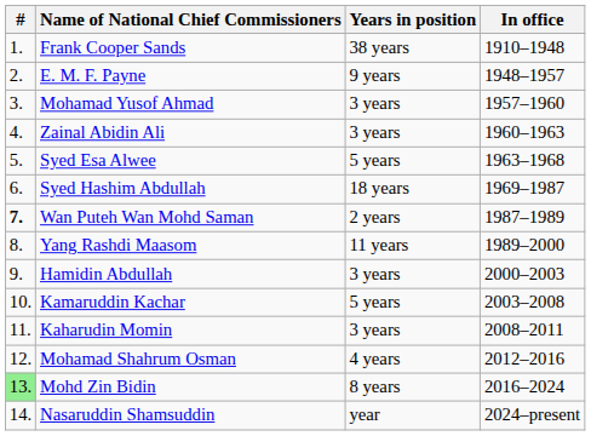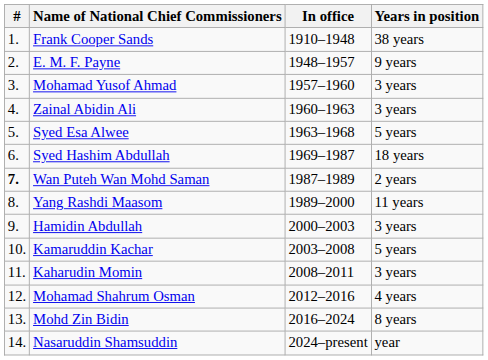columns swapped: In office <-> Years in position
Mohd Zin Bidin | #: lightgreen background -> no background
